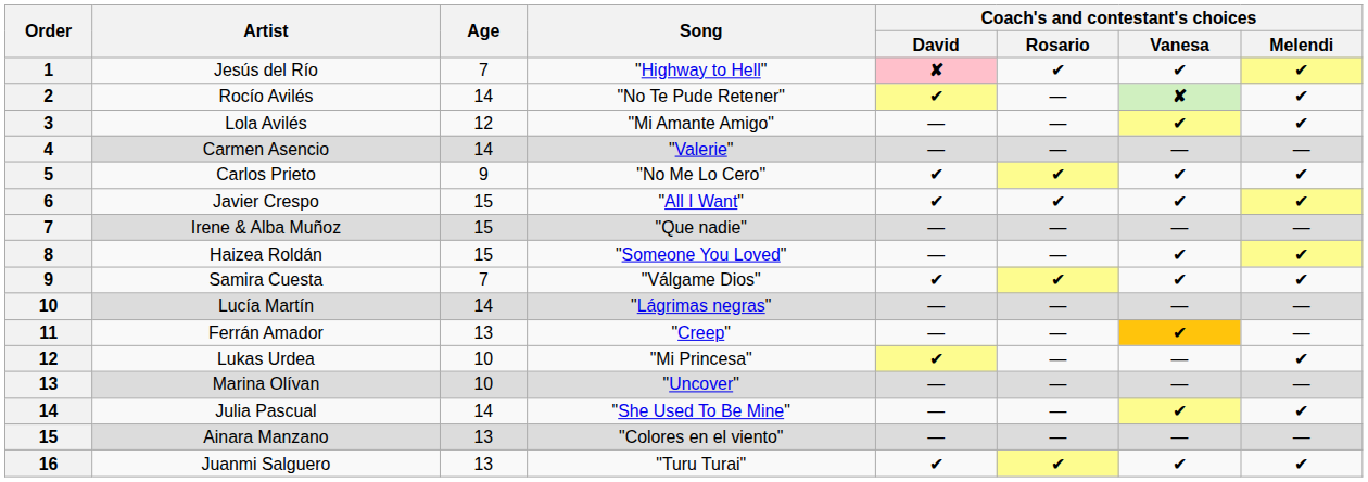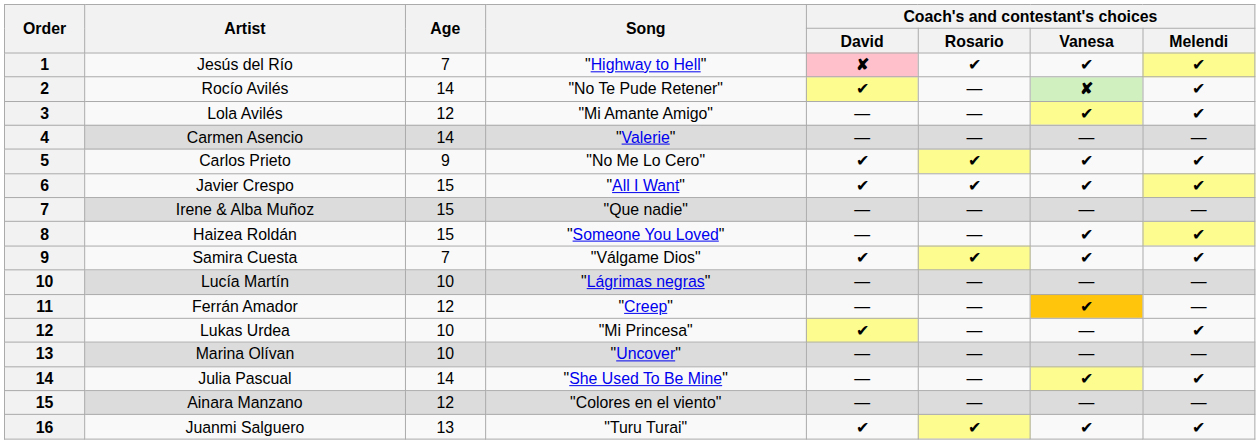Lucía Martín | Age: 14 -> 10
Ferrán Amador | Age: 13 -> 12
Ainara Manzano | Age: 13 -> 12
